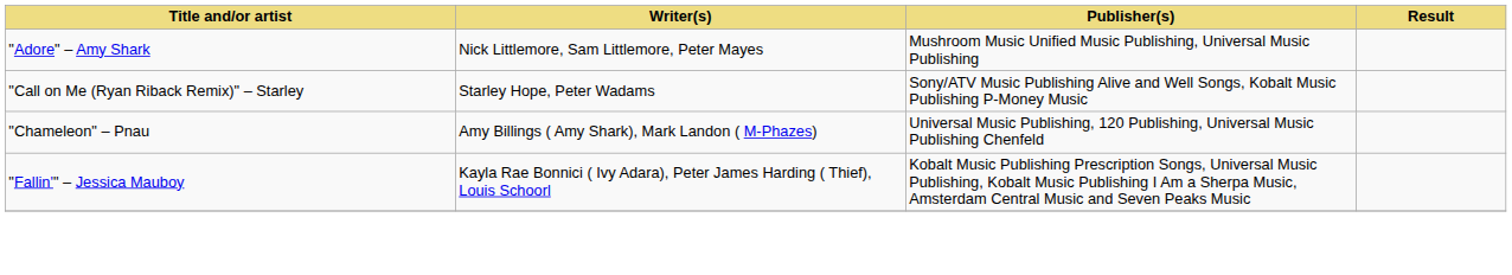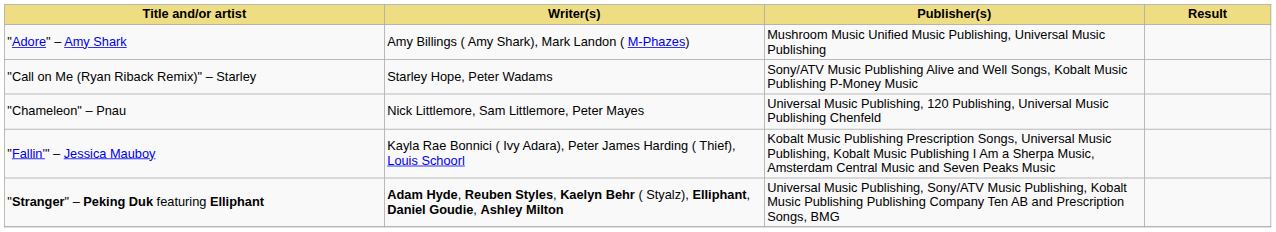"Adore" – Amy Shark | Writer(s): Nick Littlemore, Sam Littlemore, Peter Mayes -> Amy Billings ( Amy Shark), Mark Landon ( M-Phazes)
"Chameleon" – Pnau | Writer(s): Amy Billings ( Amy Shark), Mark Landon ( M-Phazes) -> Nick Littlemore, Sam Littlemore, Peter Mayes
+ row: "Stranger" – Peking Duk featuring Elliphant | Adam Hyde, Reuben Styles, Kaelyn Behr ( Styalz), Elliphant, Daniel Goudie, Ashley Milton | Universal Music Publishing, Sony/ATV Music Publishing, Kobalt Music Publishing Publishing Company Ten AB and Prescription Songs, BMG
